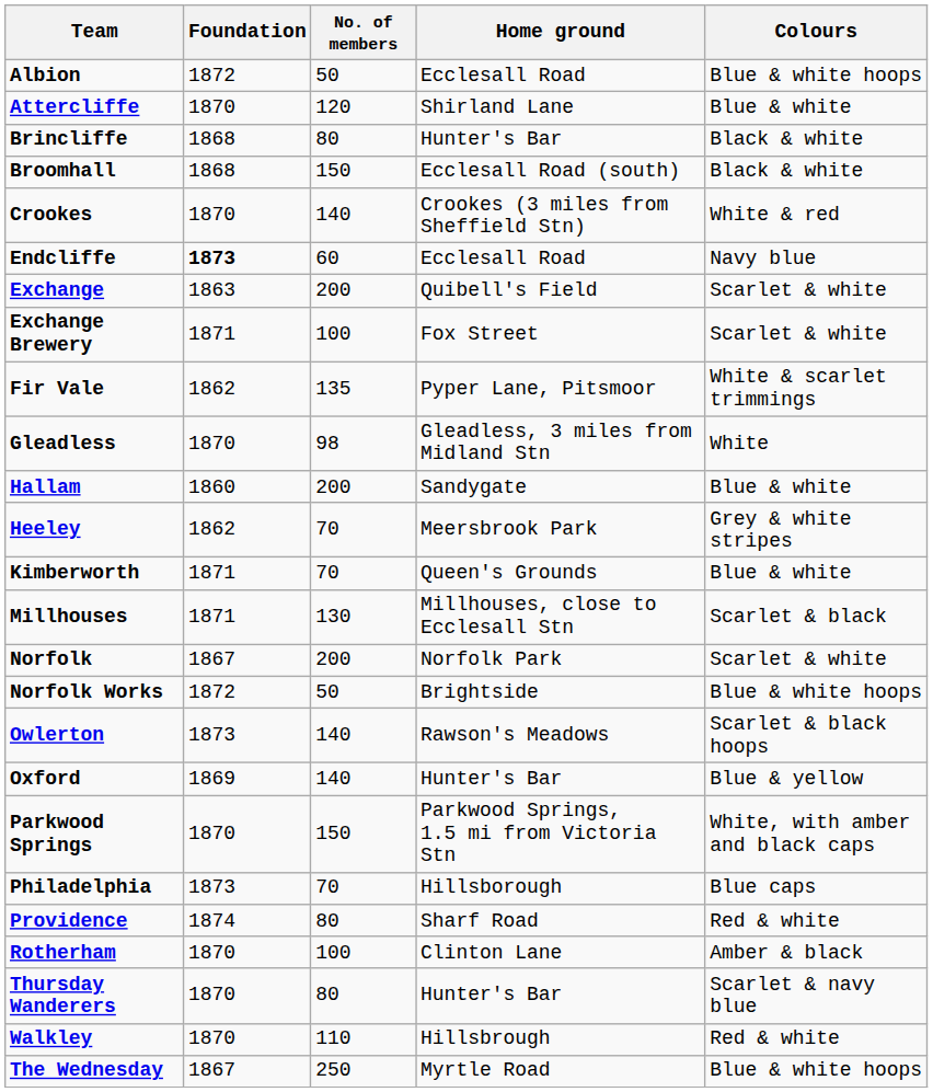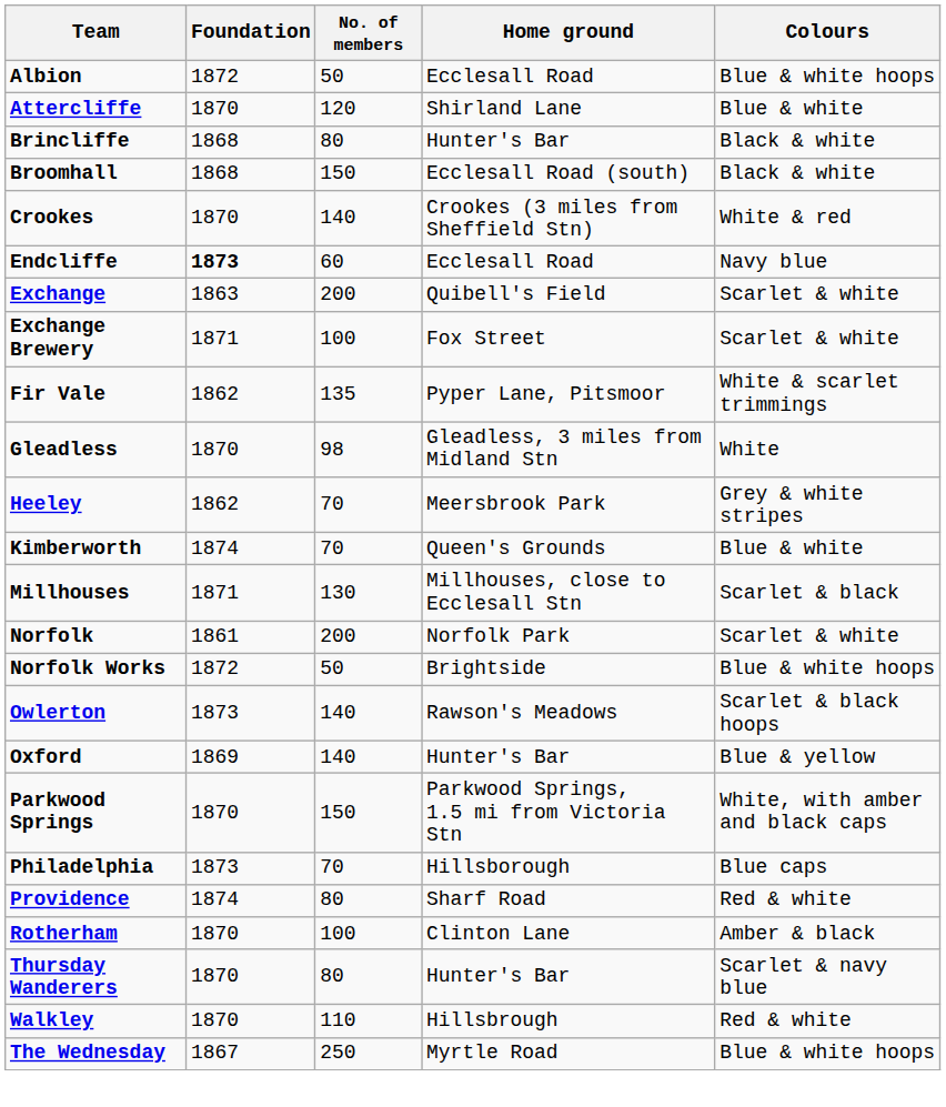- row: Hallam | 1860 | 200 | Sandygate | Blue & white
Kimberworth | Foundation: 1871 -> 1874
Norfolk | Foundation: 1867 -> 1861
